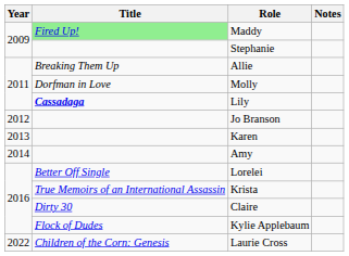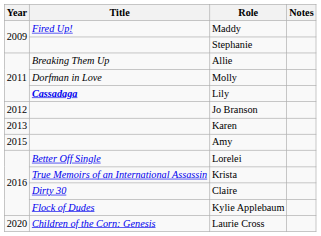Maddy | Title: lightgreen background -> no background
Amy | Year: 2014 -> 2015
Laurie Cross | Year: 2022 -> 2020
